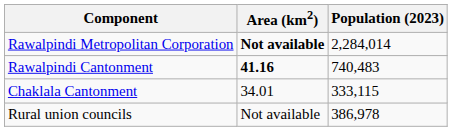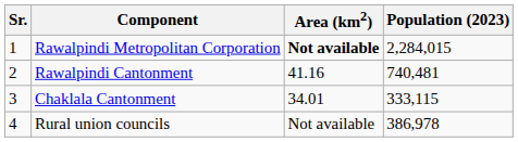+ column: Sr. | 1 | 2 | 3 | 4
Rawalpindi Metropolitan Corporation | Population (2023): 2,284,014 -> 2,284,015
Rawalpindi Cantonment | Area (km2): bold -> normal
Rawalpindi Cantonment | Population (2023): 740,483 -> 740,481
